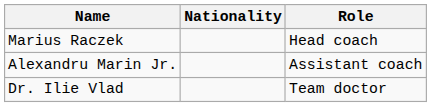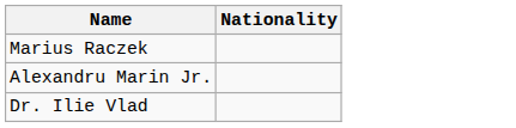- column: Role | Head coach | Assistant coach | Team doctor
